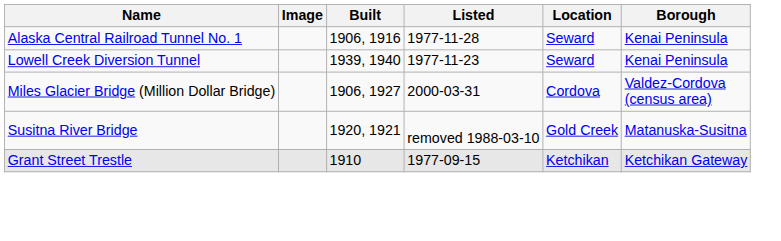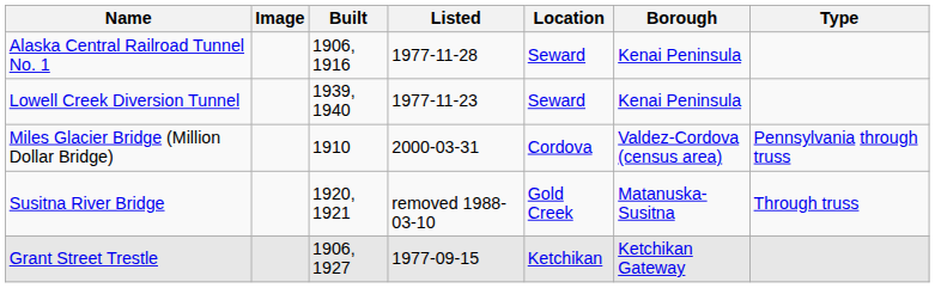+ column: Type | Pennsylvania through truss | Through truss
Miles Glacier Bridge (Million Dollar Bridge) | Built: 1906, 1927 -> 1910
Grant Street Trestle | Built: 1910 -> 1906, 1927
